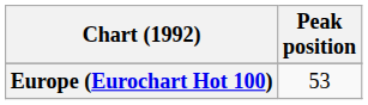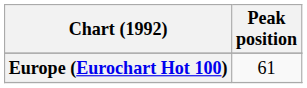Europe (Eurochart Hot 100) | Peak position: 53 -> 61
